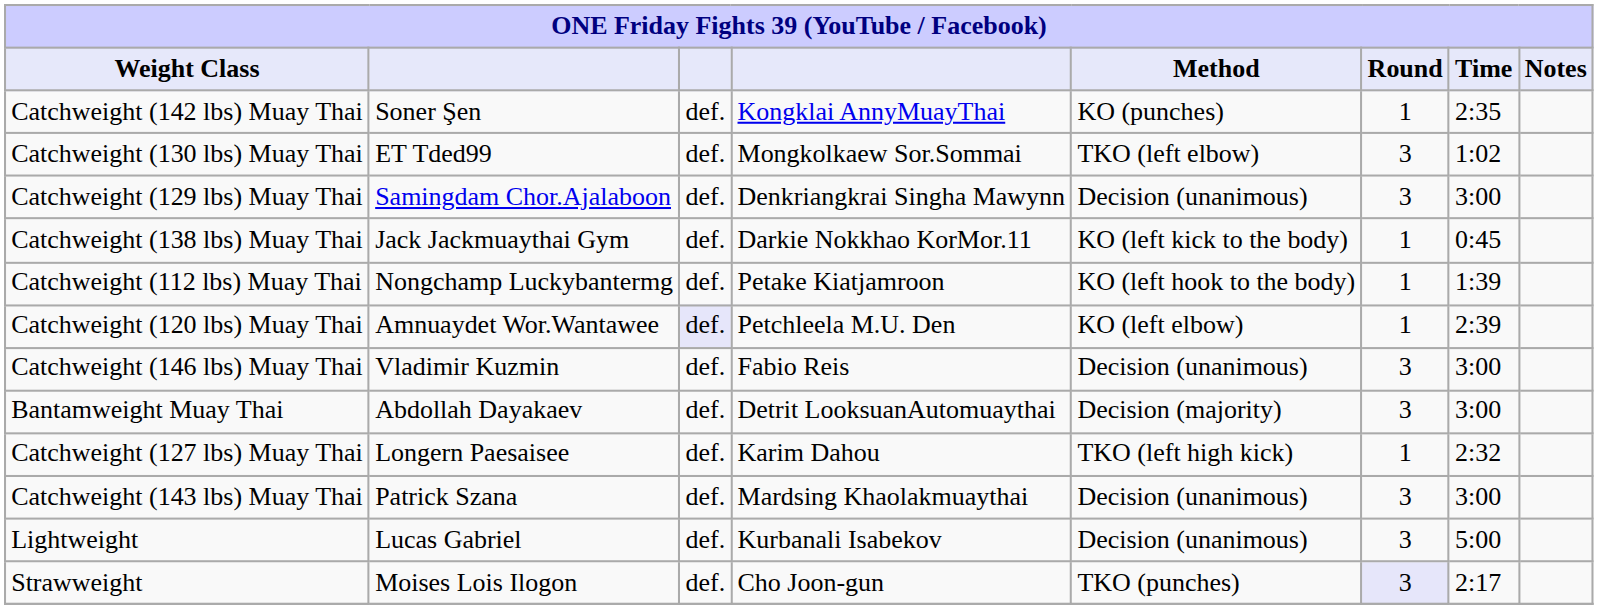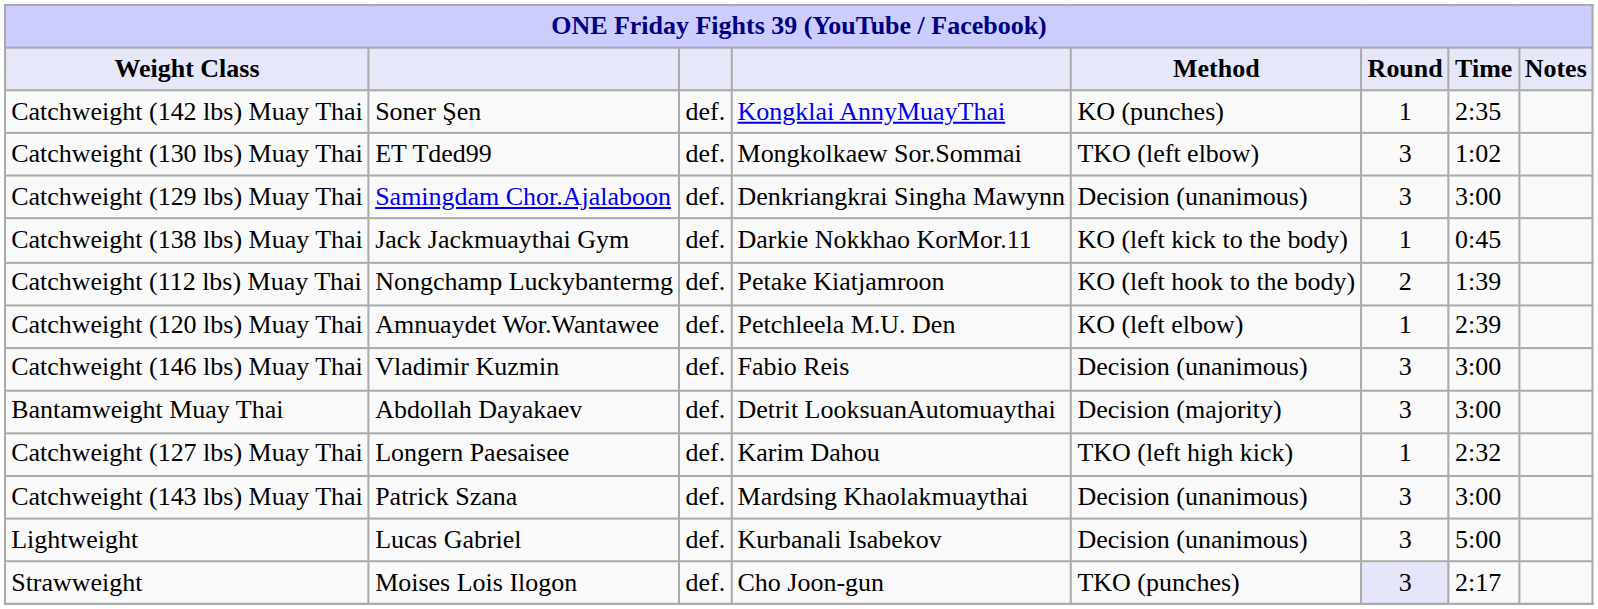Catchweight (112 lbs) Muay Thai | Round: 1 -> 2
Catchweight (120 lbs) Muay Thai | column 3: lavender background -> no background
